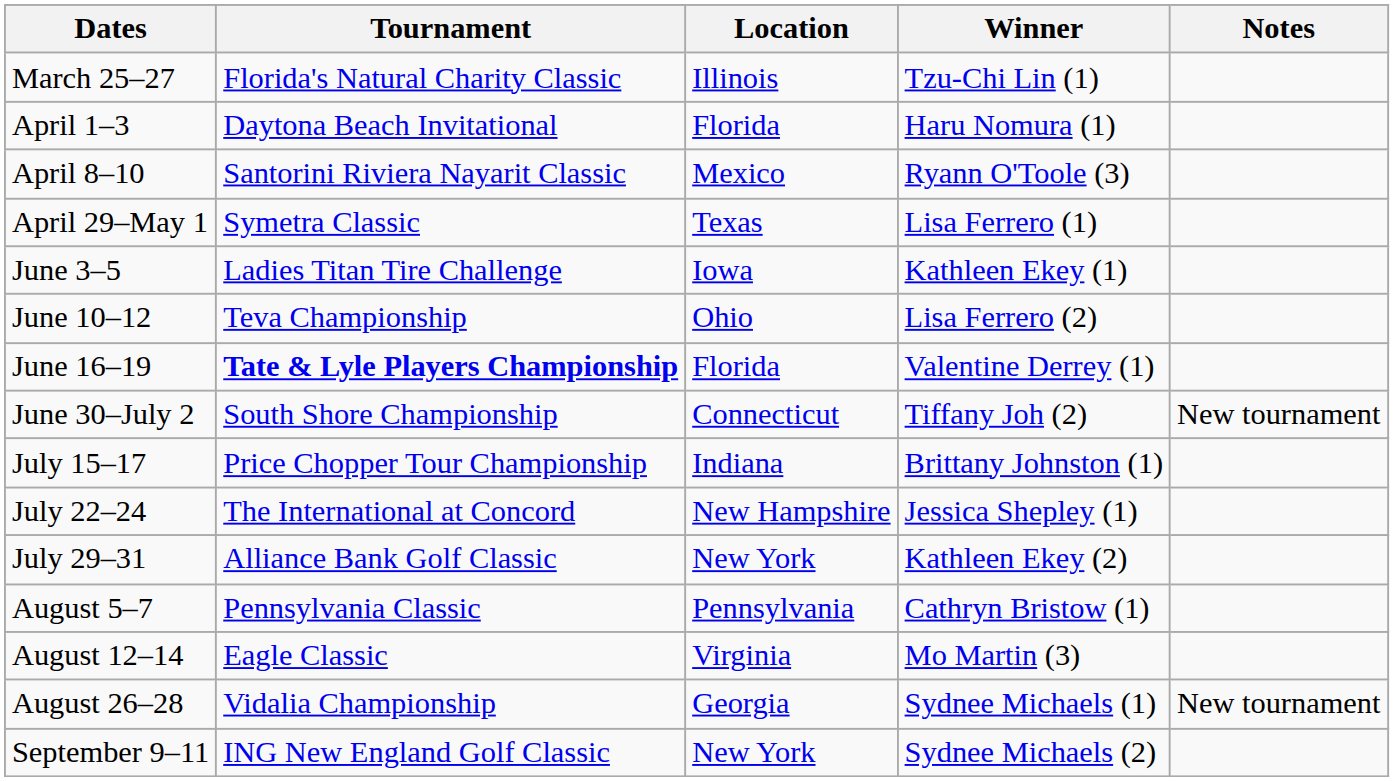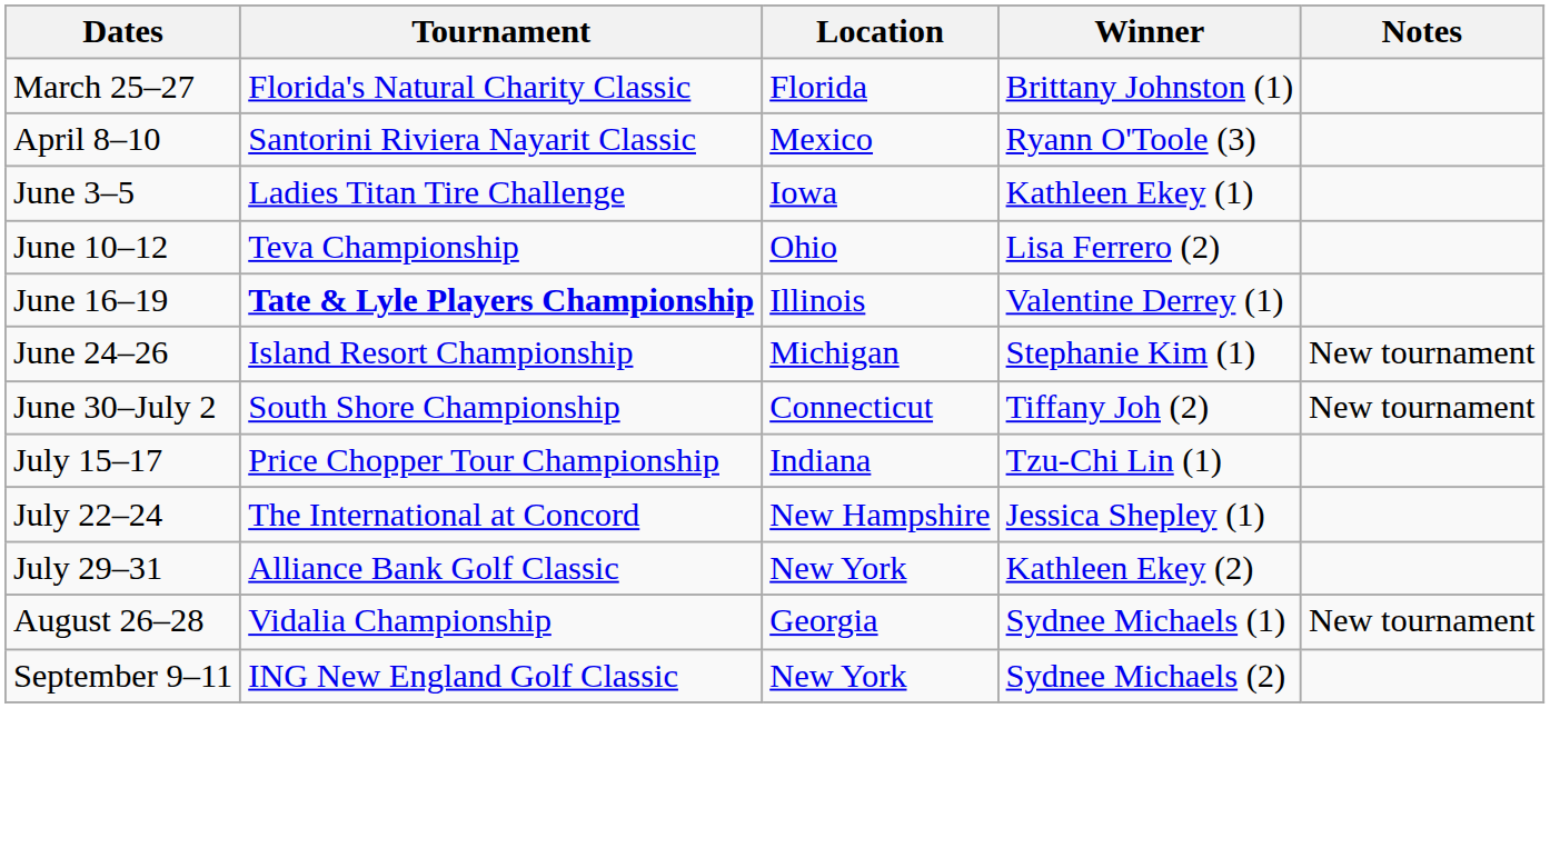March 25–27 | Location: Illinois -> Florida
March 25–27 | Winner: Tzu-Chi Lin (1) -> Brittany Johnston (1)
- row: April 1–3 | Daytona Beach Invitational | Florida | Haru Nomura (1)
- row: April 29–May 1 | Symetra Classic | Texas | Lisa Ferrero (1)
June 16–19 | Location: Florida -> Illinois
+ row: June 24–26 | Island Resort Championship | Michigan | Stephanie Kim (1) | New tournament
July 15–17 | Winner: Brittany Johnston (1) -> Tzu-Chi Lin (1)
- row: August 5–7 | Pennsylvania Classic | Pennsylvania | Cathryn Bristow (1)
- row: August 12–14 | Eagle Classic | Virginia | Mo Martin (3)
